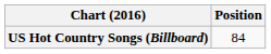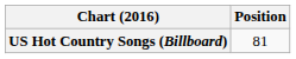US Hot Country Songs (Billboard) | Position: 84 -> 81
